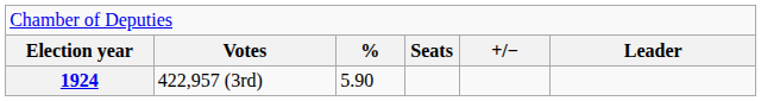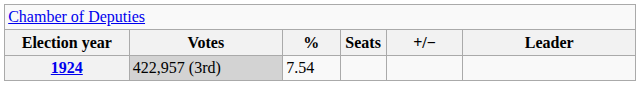1924 | column 2: no background -> lightgrey background
1924 | column 3: 5.90 -> 7.54
